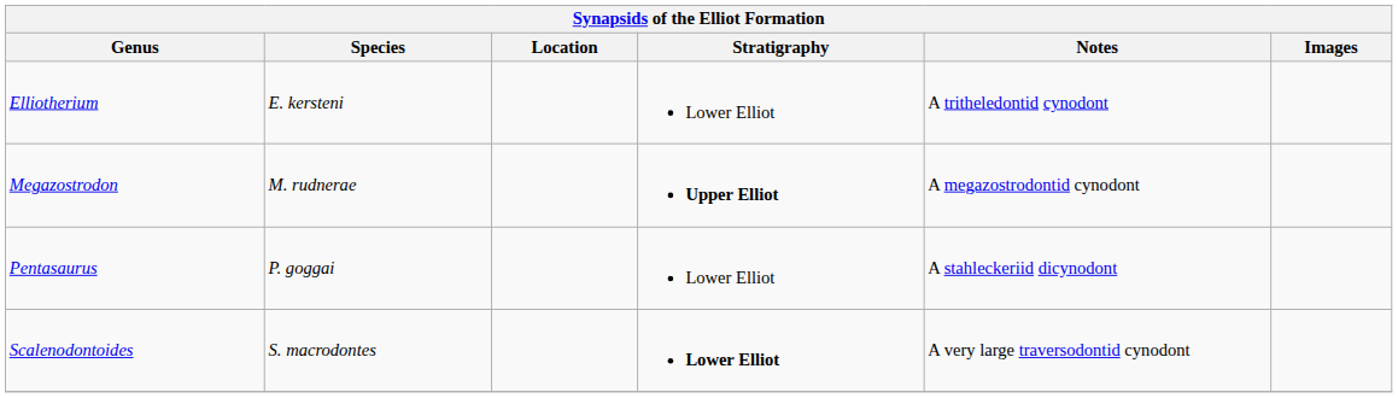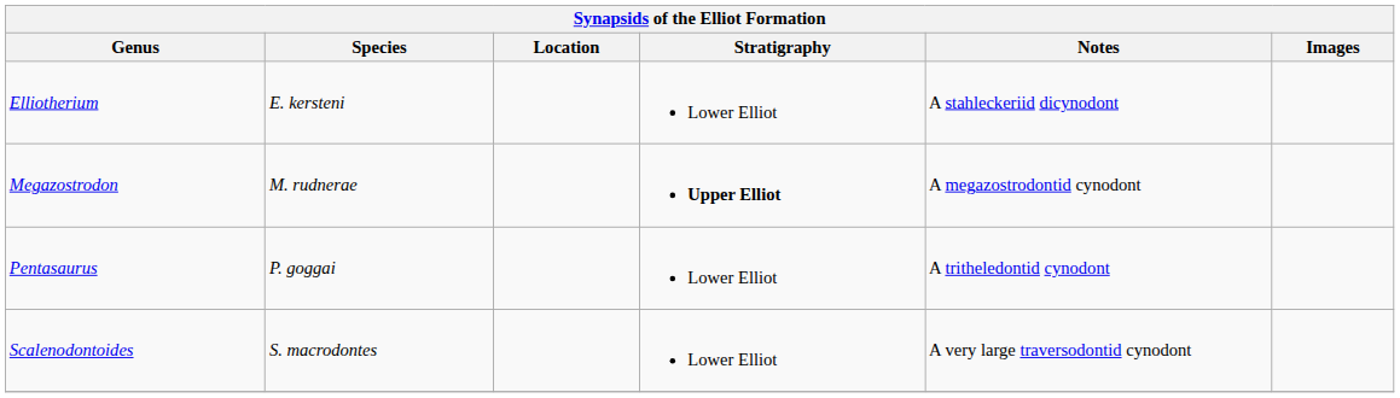Elliotherium | Notes: A tritheledontid cynodont -> A stahleckeriid dicynodont
Pentasaurus | Notes: A stahleckeriid dicynodont -> A tritheledontid cynodont
Scalenodontoides | Stratigraphy: bold -> normal
